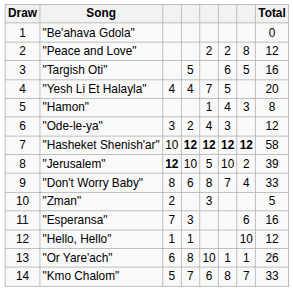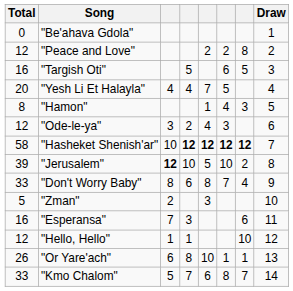columns swapped: Draw <-> Total
